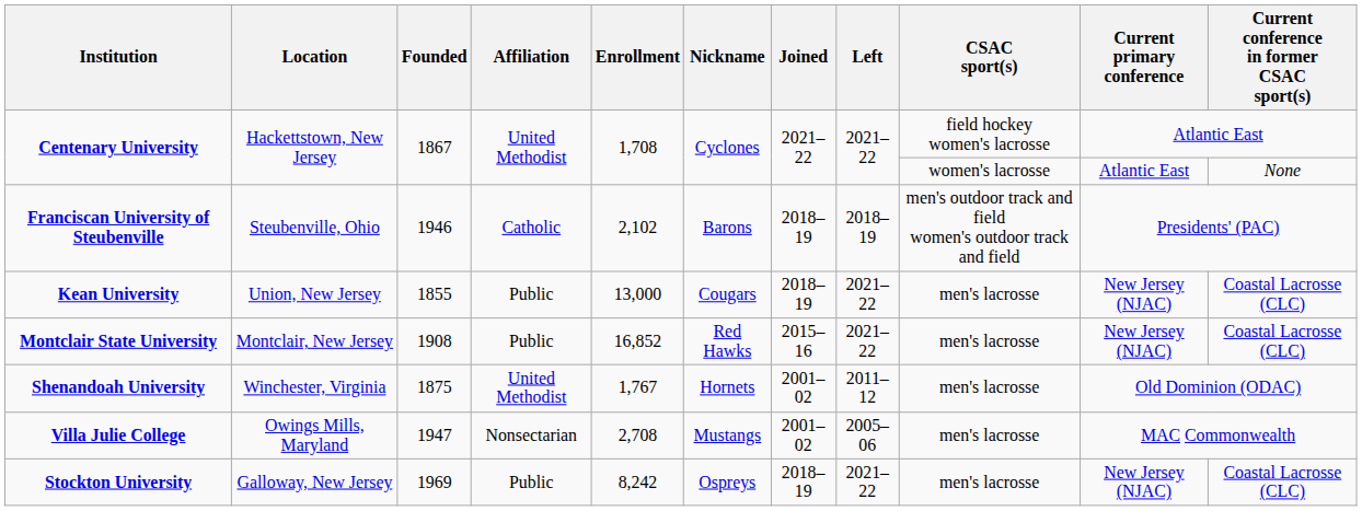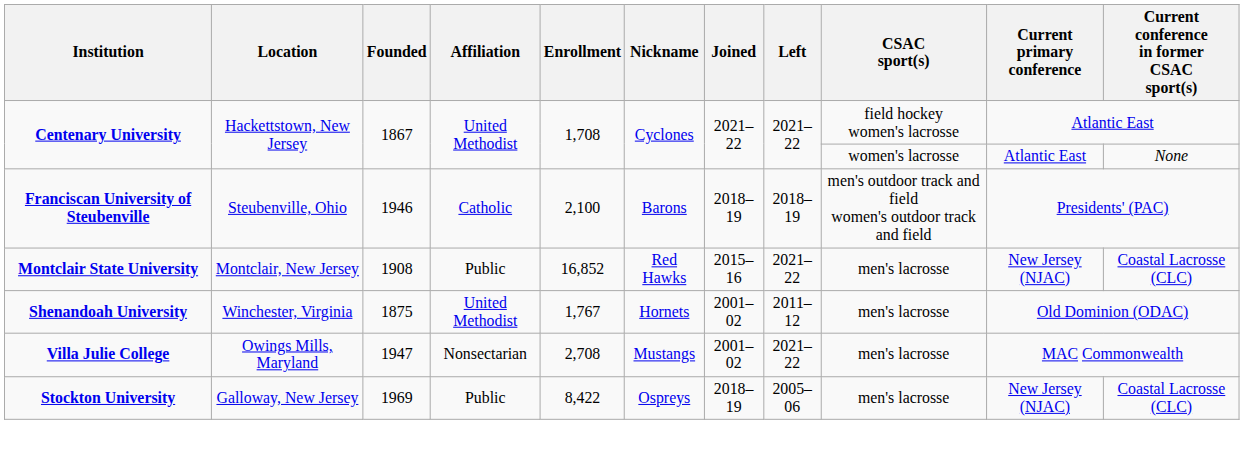Franciscan University of Steubenville | Enrollment: 2,102 -> 2,100
- row: Kean University | Union, New Jersey | 1855 | Public | 13,000 | Cougars | 2018–19 | 2021–22 | men's lacrosse | New Jersey (NJAC) | Coastal Lacrosse (CLC)
Villa Julie College | Left: 2005–06 -> 2021–22
Stockton University | Enrollment: 8,242 -> 8,422
Stockton University | Left: 2021–22 -> 2005–06
